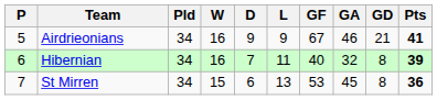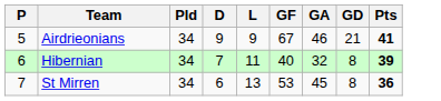- column: W | 16 | 16 | 15
